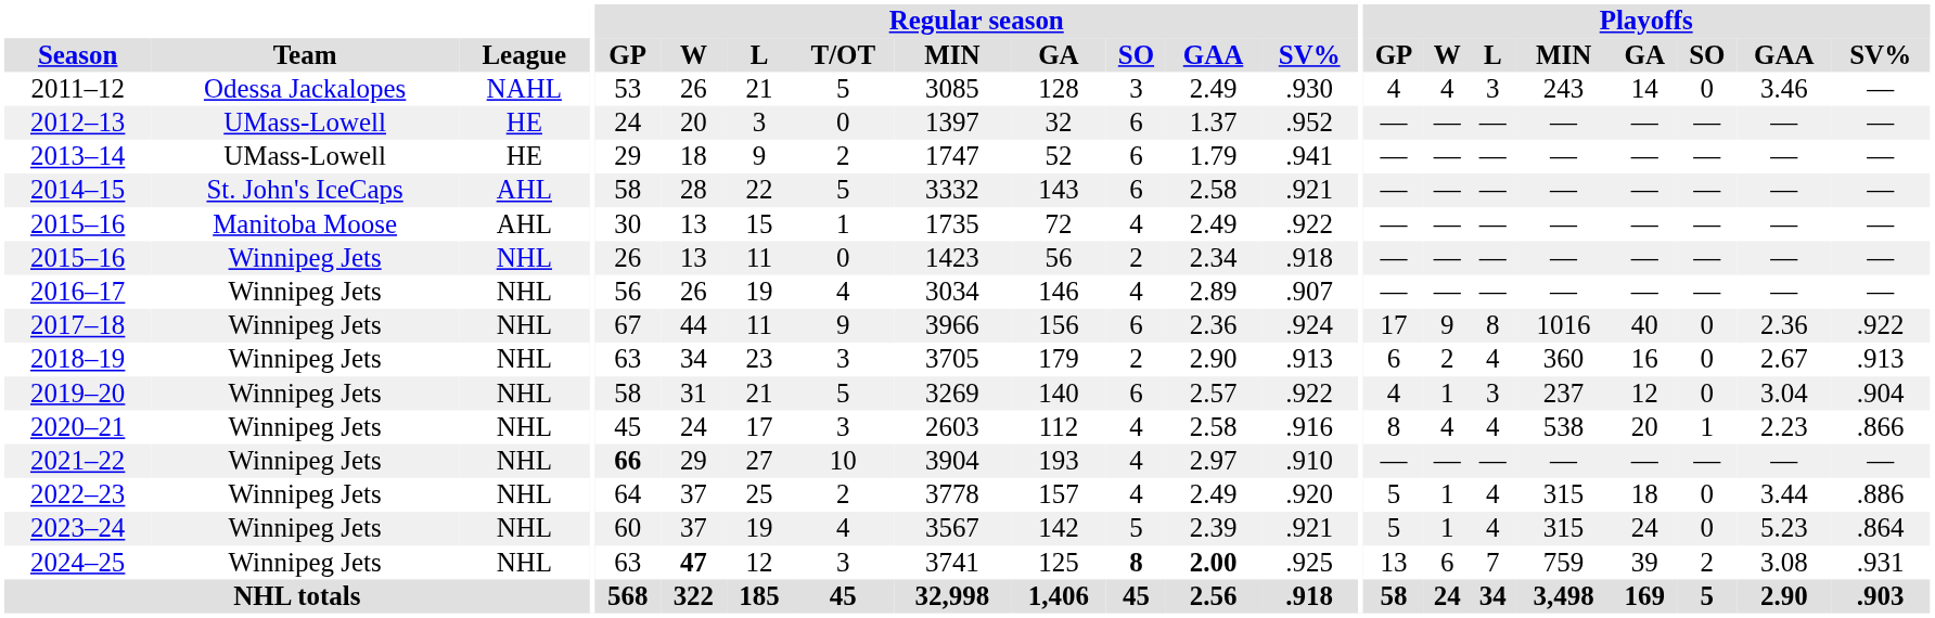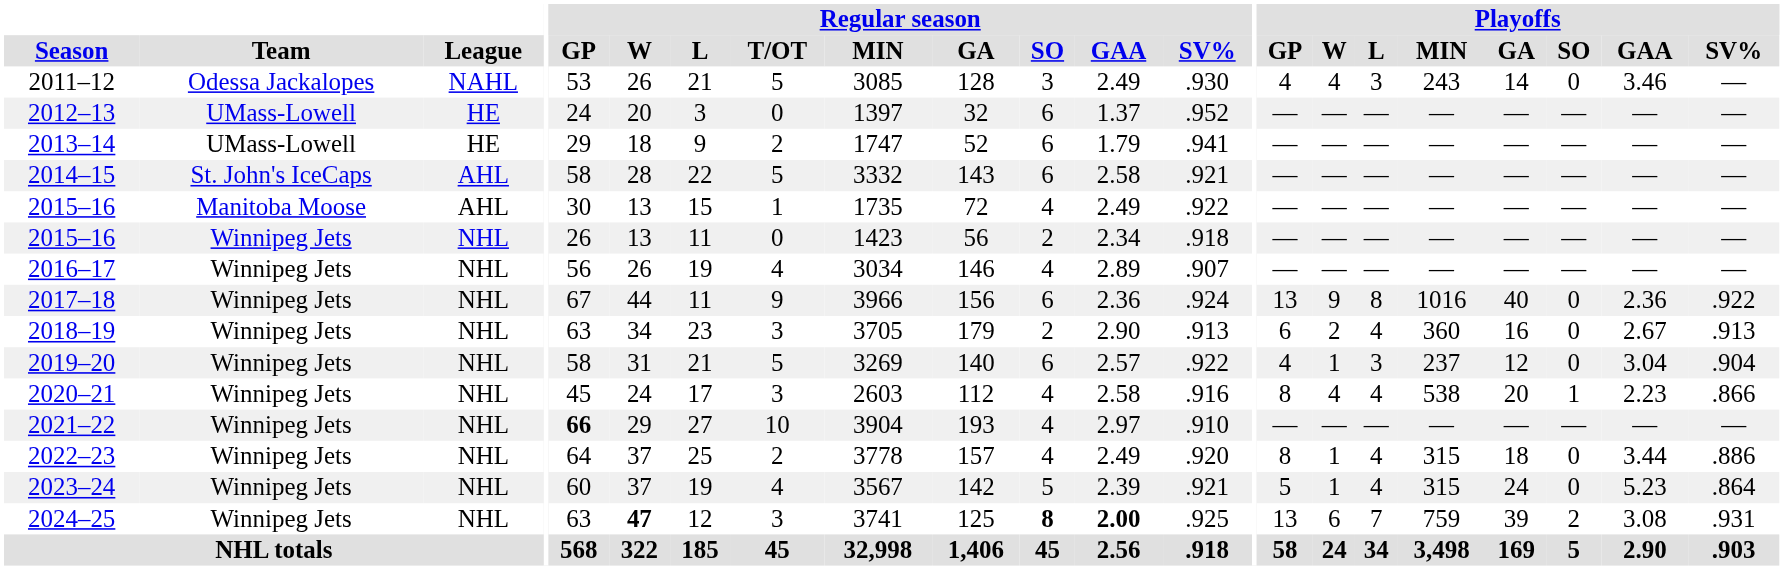2017–18 | Playoffs / GP: 17 -> 13
2022–23 | Playoffs / GP: 5 -> 8
